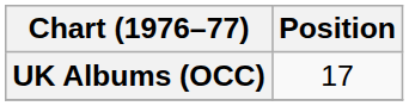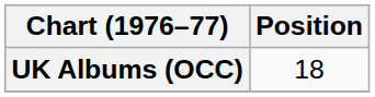UK Albums (OCC) | Position: 17 -> 18
